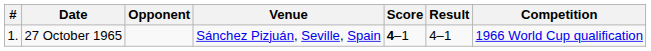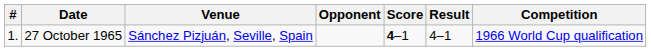columns swapped: Venue <-> Opponent
